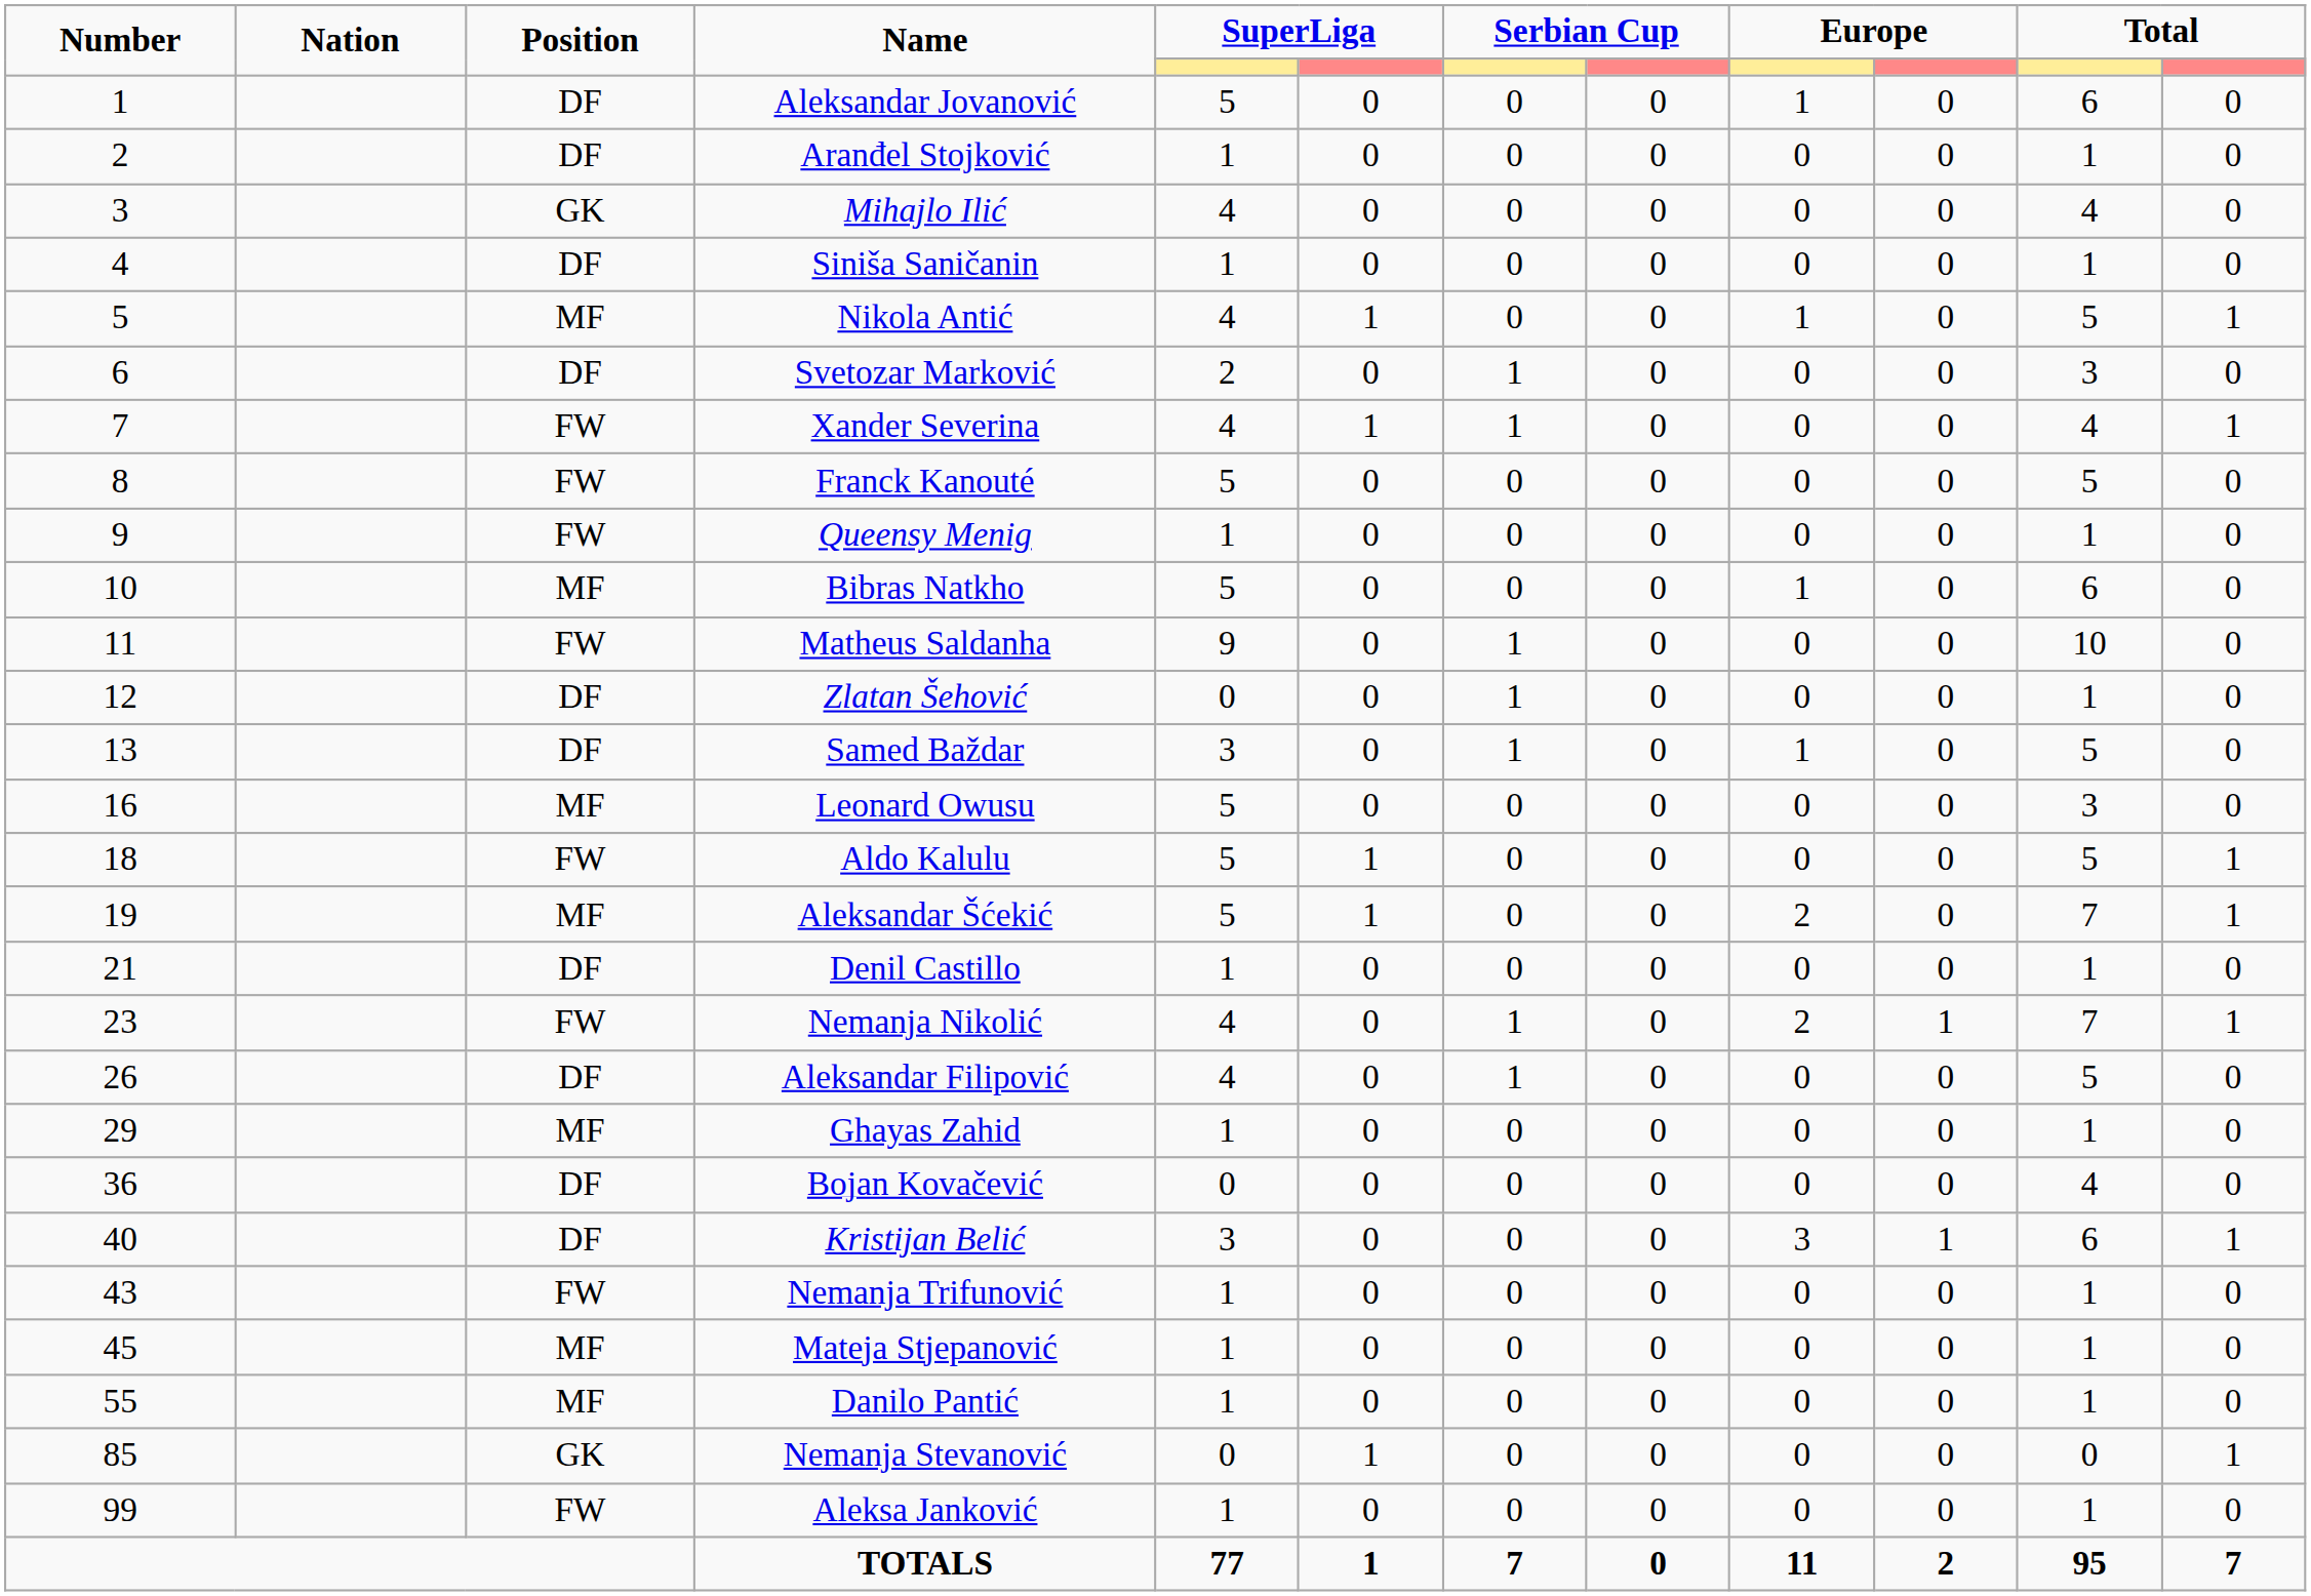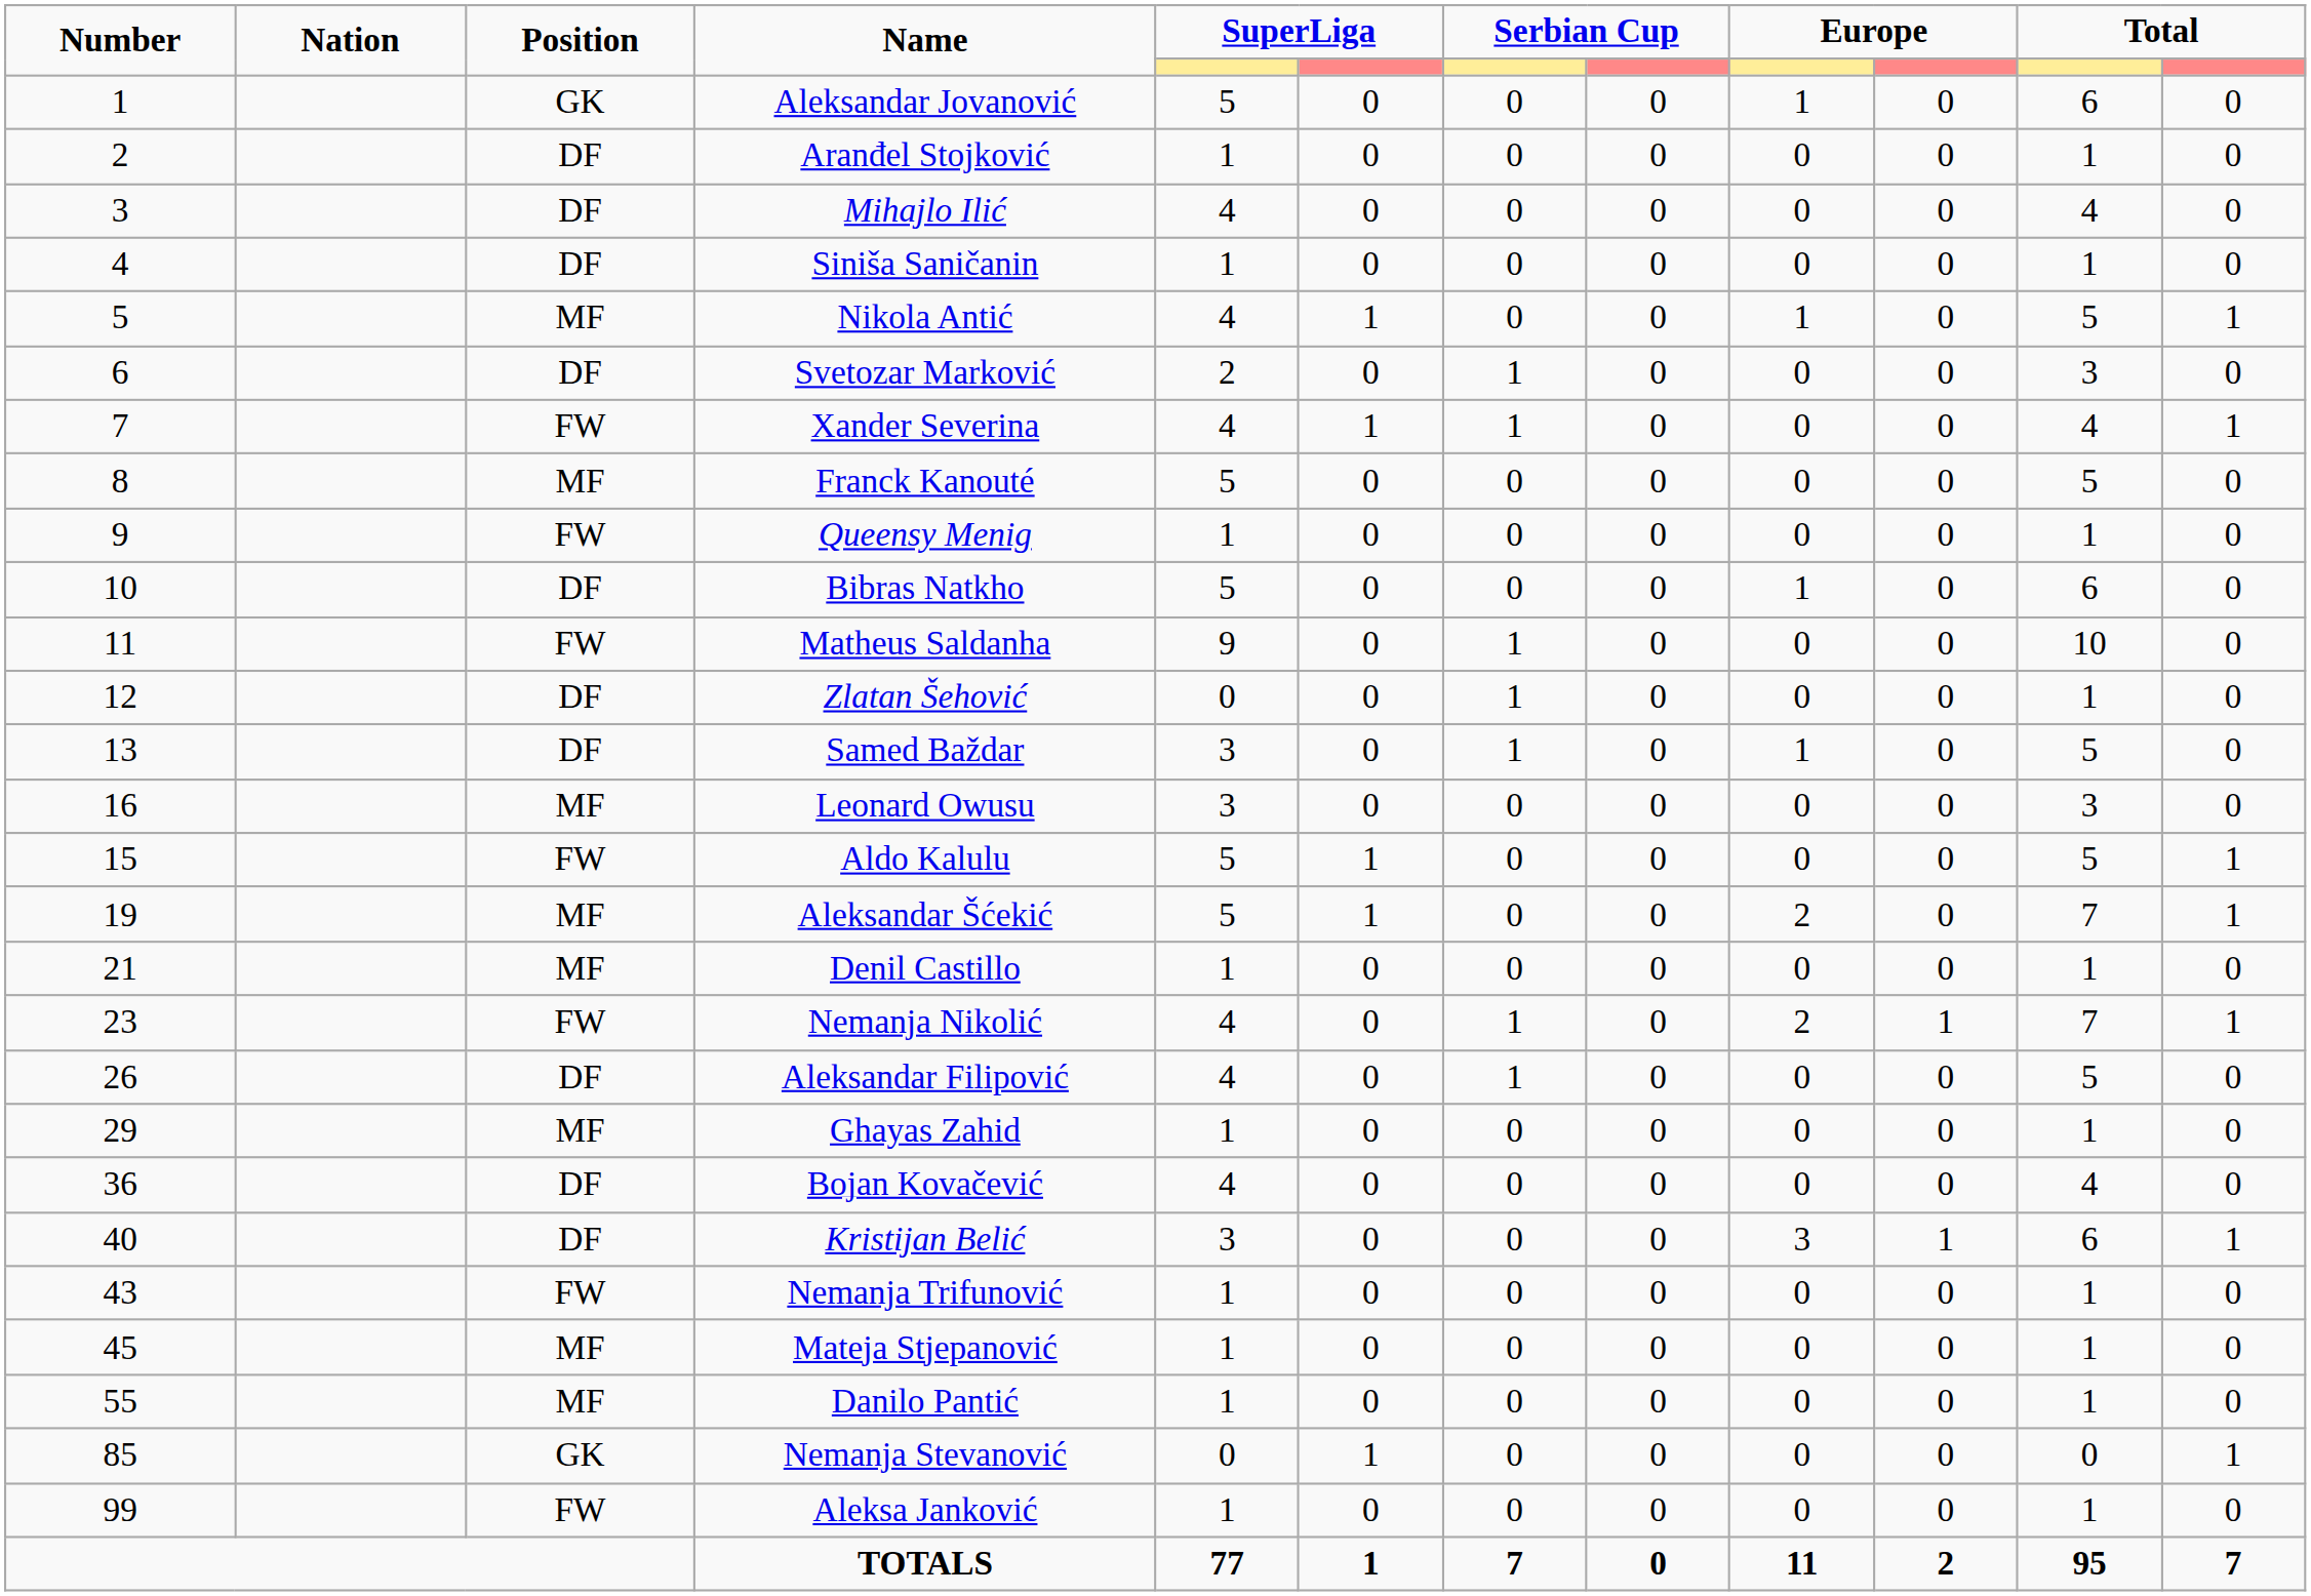Aleksandar Jovanović | Position: DF -> GK
Mihajlo Ilić | Position: GK -> DF
Franck Kanouté | Position: FW -> MF
Bibras Natkho | Position: MF -> DF
Leonard Owusu | column 5: 5 -> 3
Aldo Kalulu | Number: 18 -> 15
Denil Castillo | Position: DF -> MF
Bojan Kovačević | column 5: 0 -> 4
